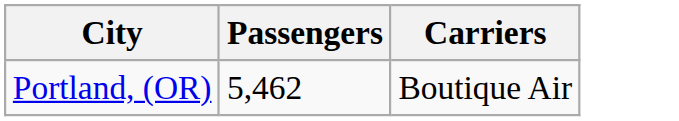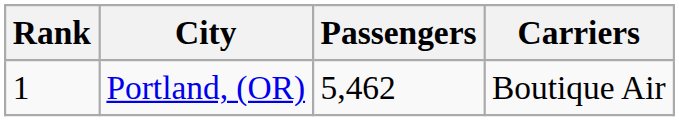+ column: Rank | 1
